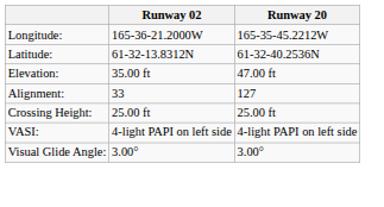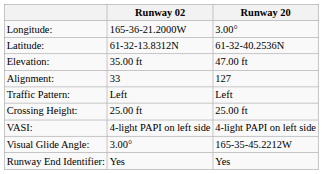Longitude: | Runway 20: 165-35-45.2212W -> 3.00°
+ row: Traffic Pattern: | Left | Left
Visual Glide Angle: | Runway 20: 3.00° -> 165-35-45.2212W
+ row: Runway End Identifier: | Yes | Yes
